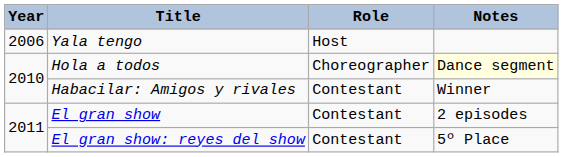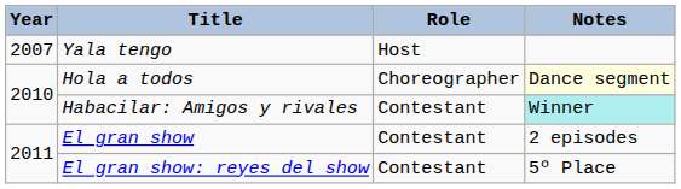Yala tengo | Year: 2006 -> 2007
Habacilar: Amigos y rivales | Notes: no background -> paleturquoise background
